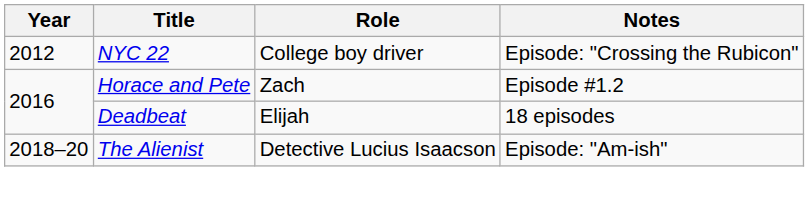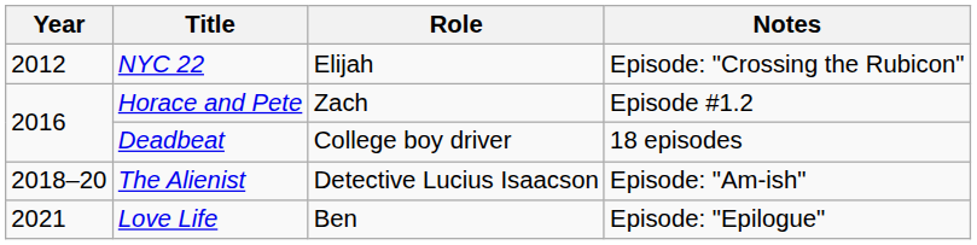NYC 22 | Role: College boy driver -> Elijah
Deadbeat | Role: Elijah -> College boy driver
+ row: 2021 | Love Life | Ben | Episode: "Epilogue"
